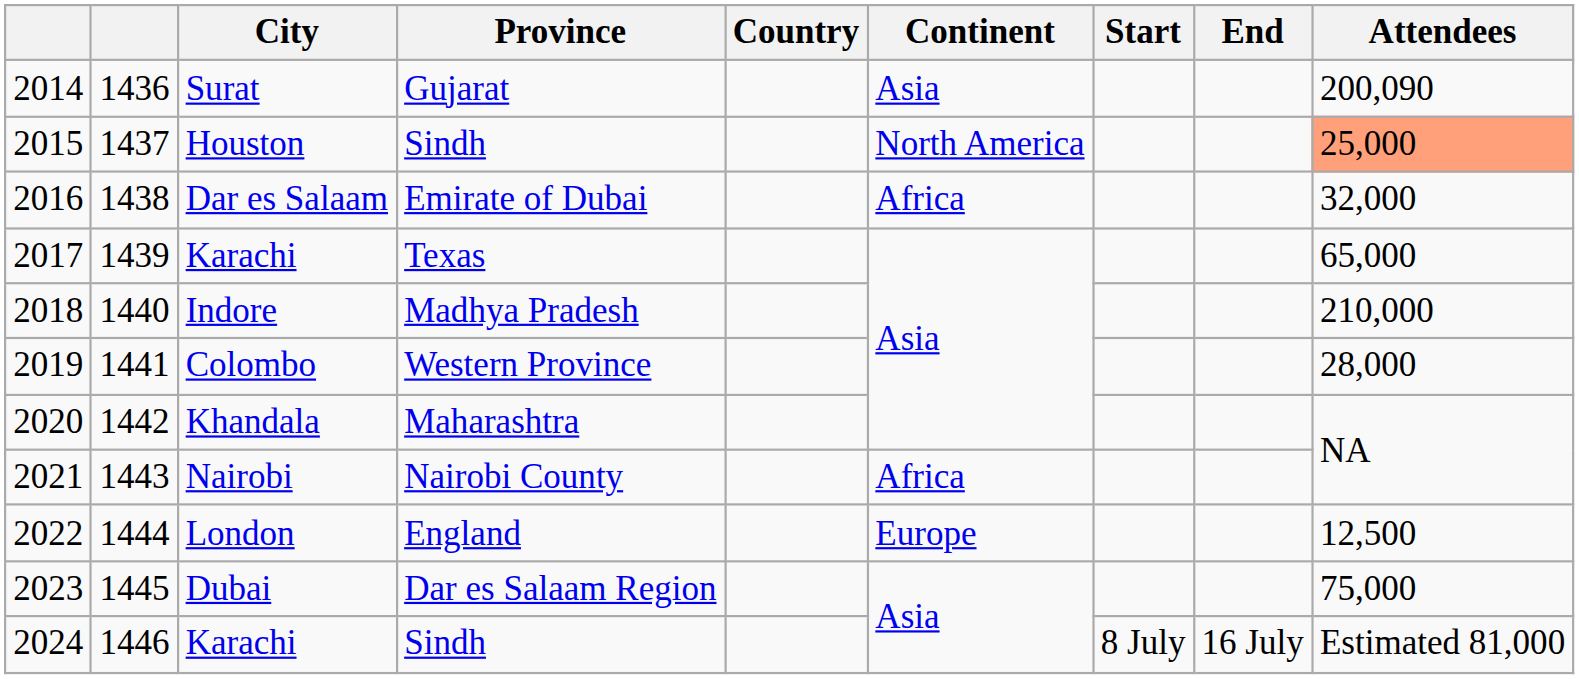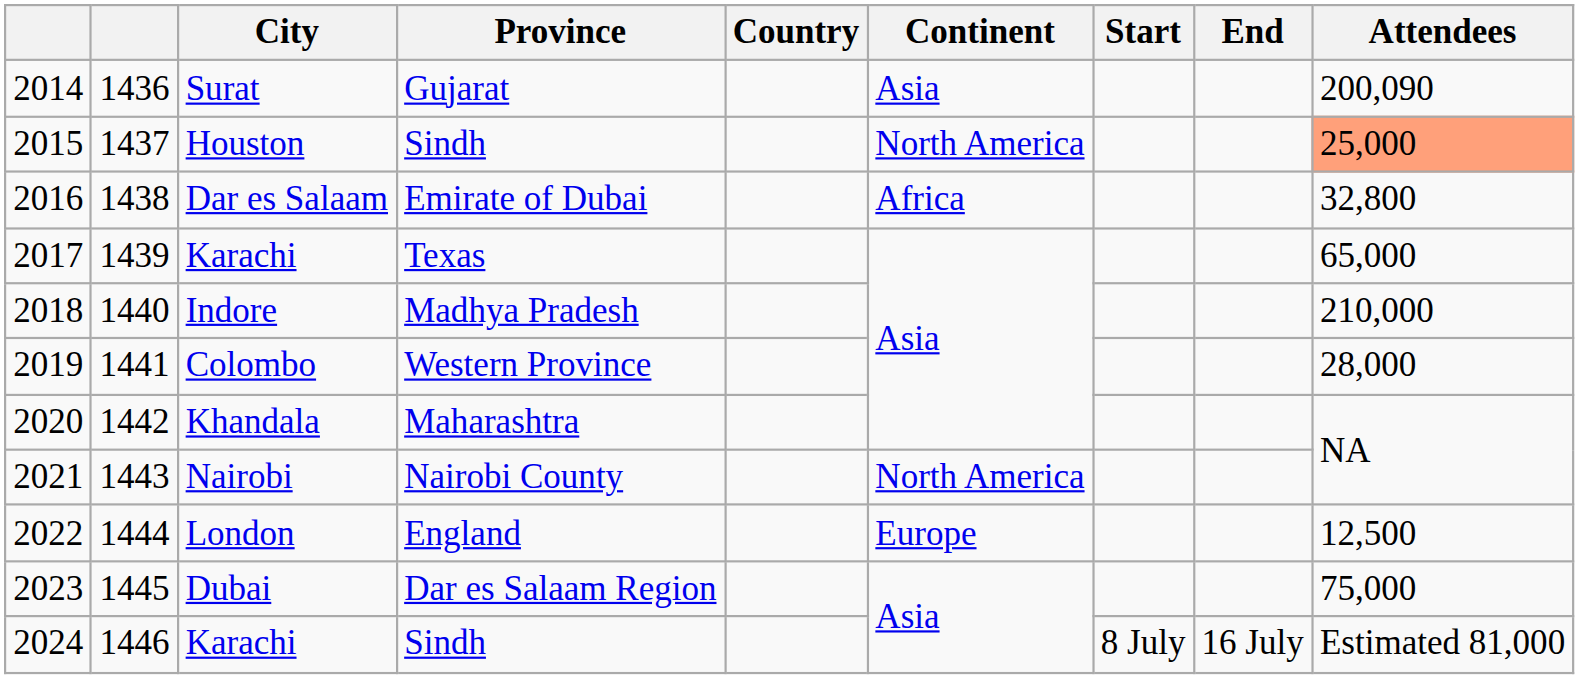Dar es Salaam | Attendees: 32,000 -> 32,800
Nairobi | Continent: Africa -> North America
